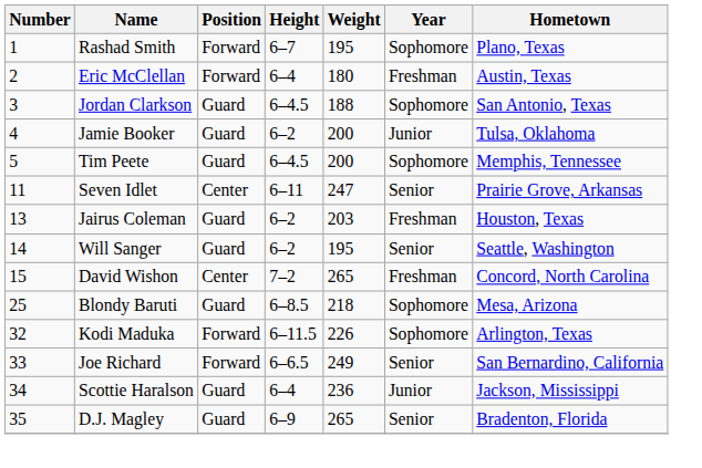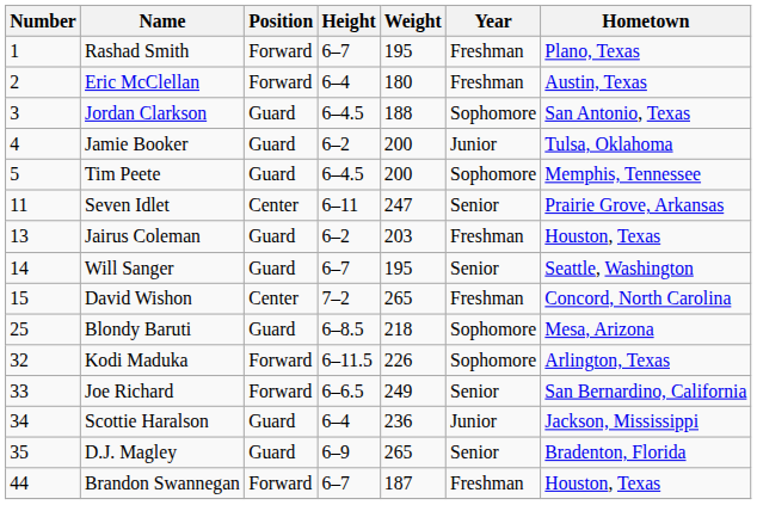Rashad Smith | Year: Sophomore -> Freshman
Will Sanger | Height: 6–2 -> 6–7
+ row: 44 | Brandon Swannegan | Forward | 6–7 | 187 | Freshman | Houston, Texas
